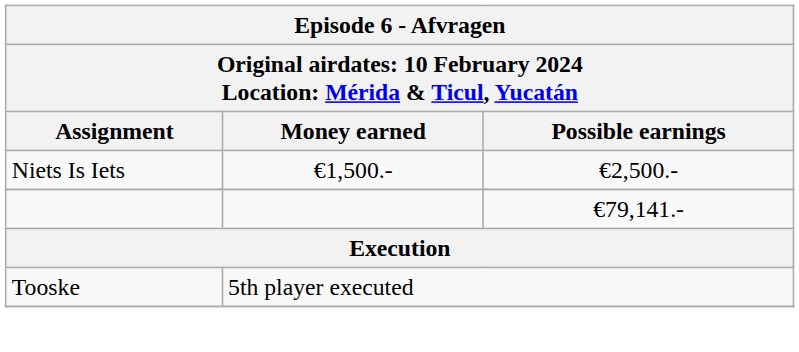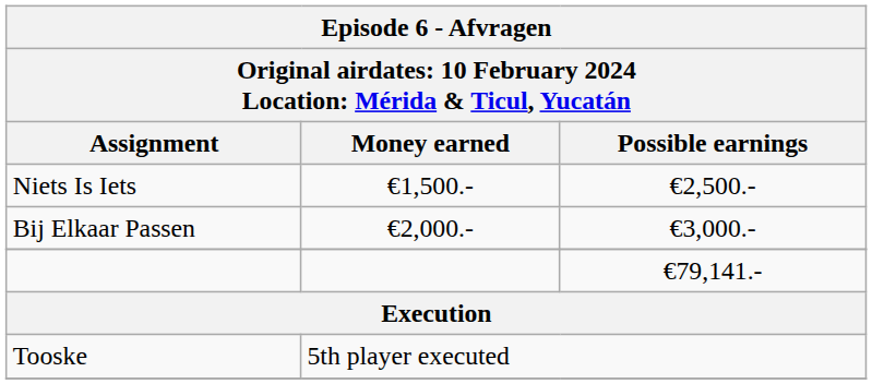+ row: Bij Elkaar Passen | €2,000.- | €3,000.-
